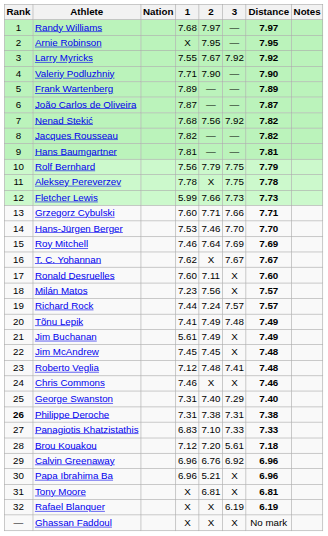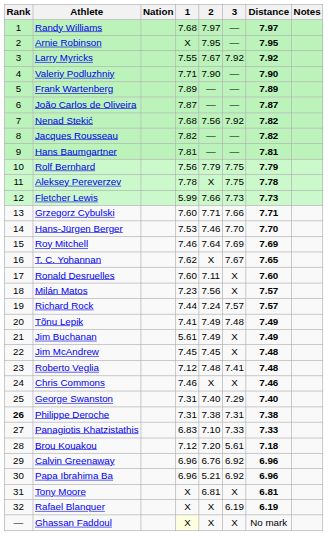T. C. Yohannan | Distance: 7.67 -> 7.65
Papa Ibrahima Ba | 3: X -> 6.92
Ghassan Faddoul | 1: no background -> lightyellow background
